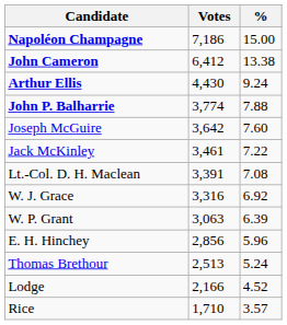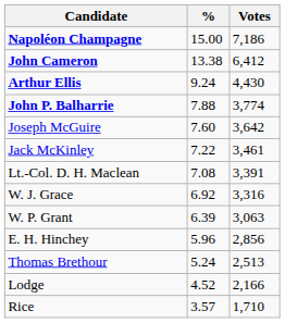columns swapped: Votes <-> %
